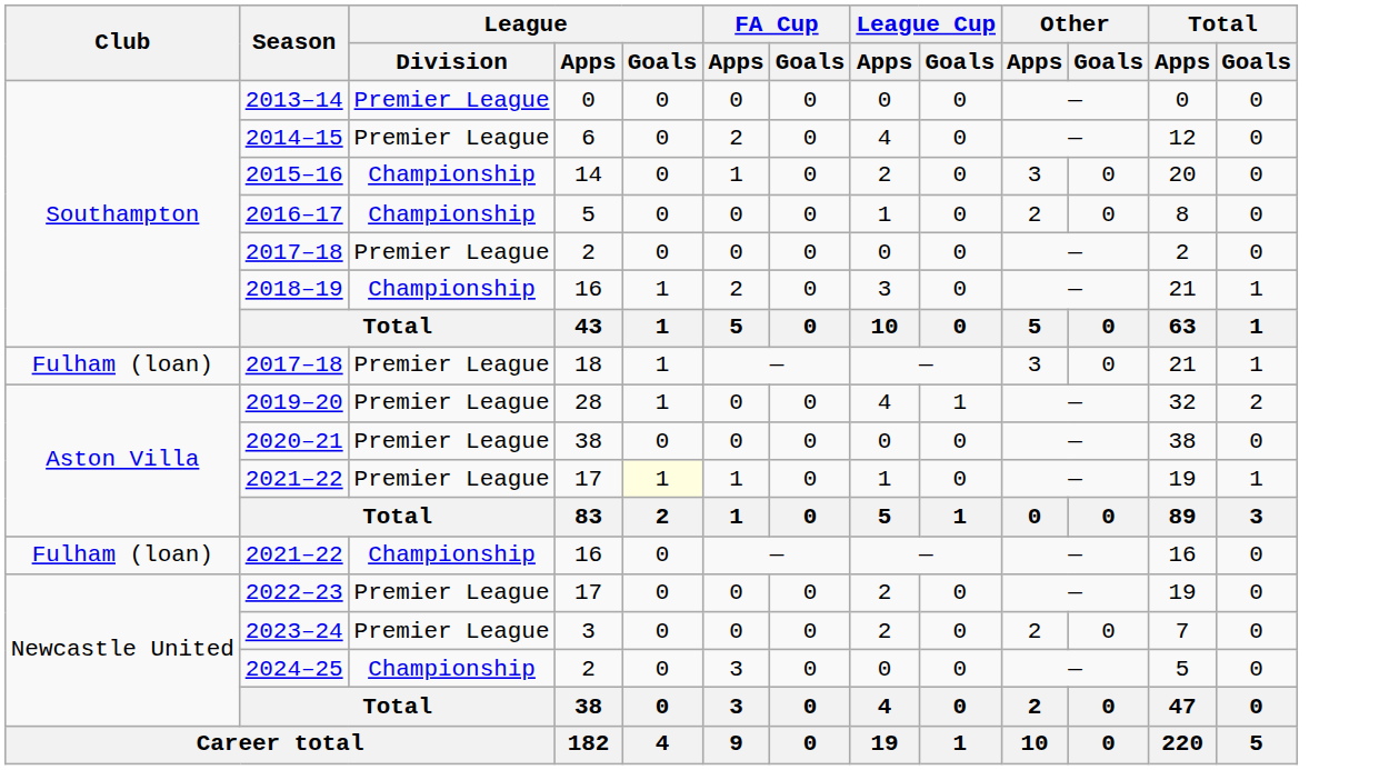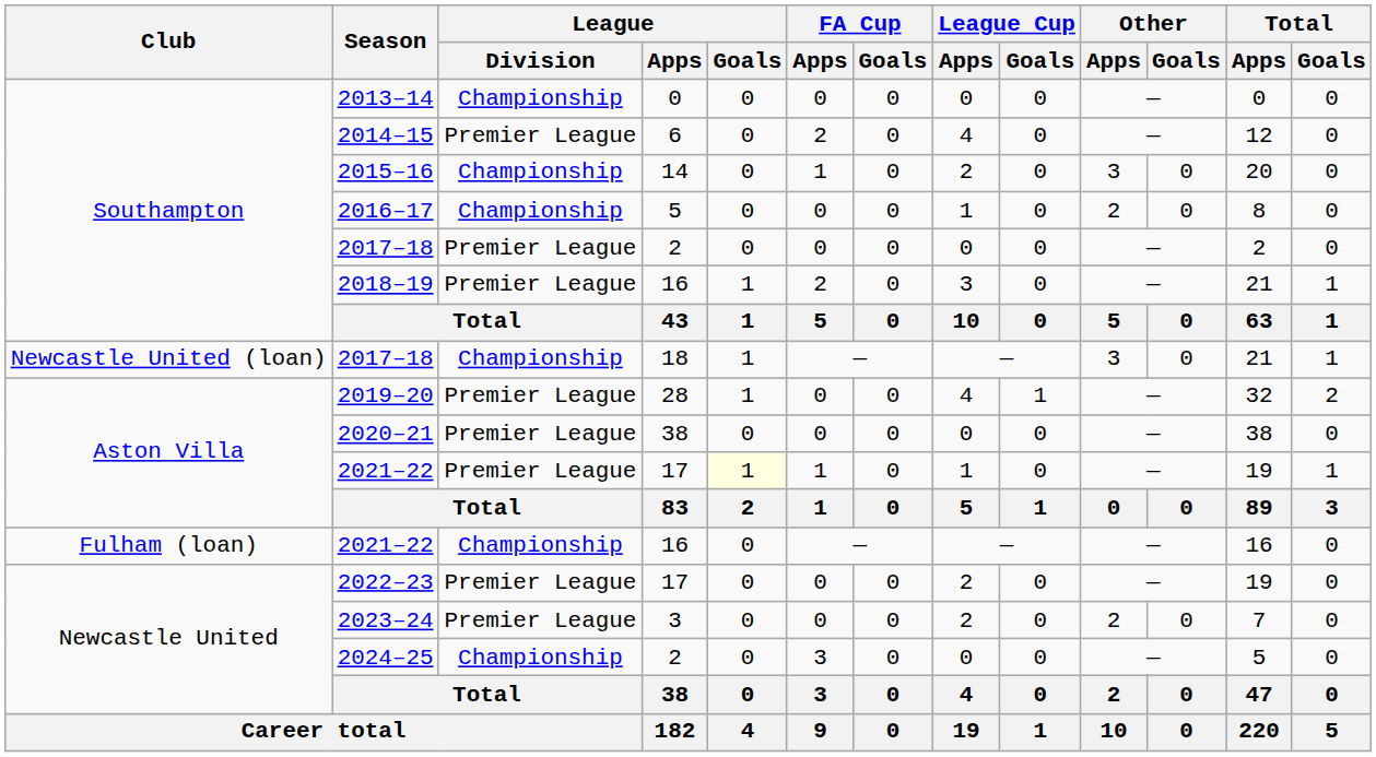2013–14 | League / Division: Premier League -> Championship
2018–19 | League / Division: Championship -> Premier League
2017–18 / 18 | Club: Fulham (loan) -> Newcastle United (loan)
2017–18 / 18 | League / Division: Premier League -> Championship
